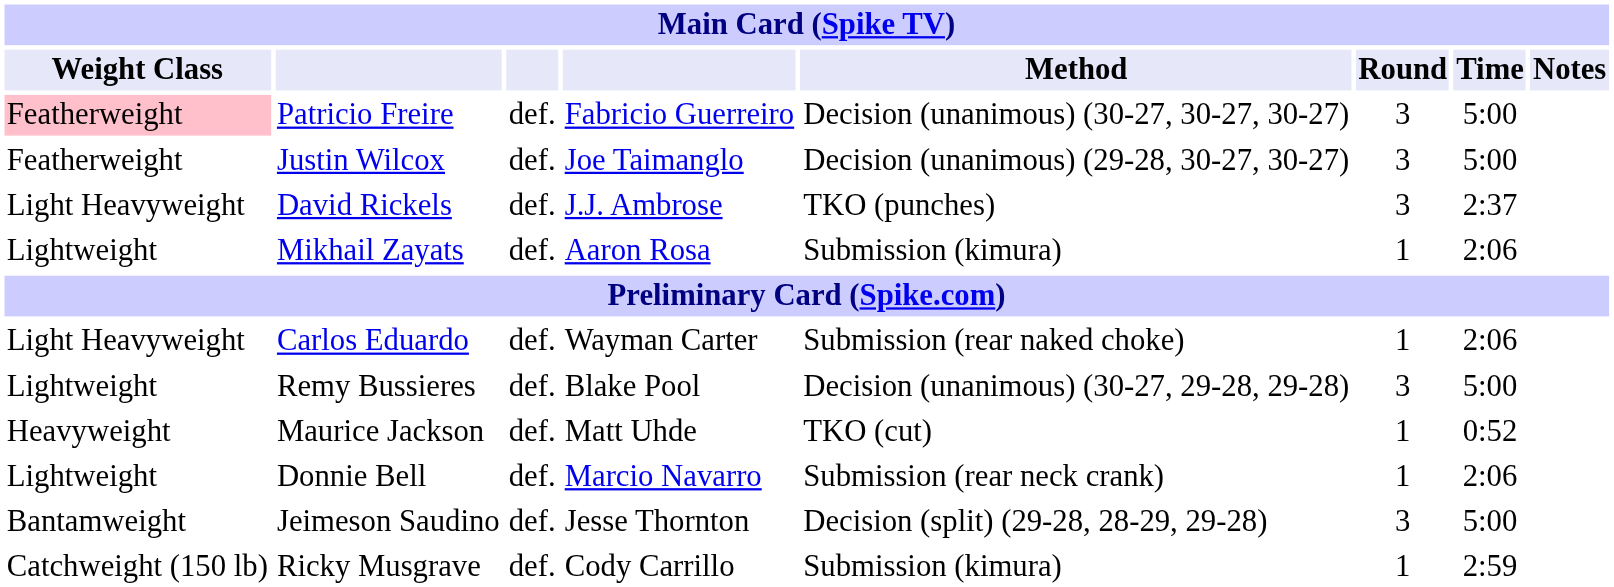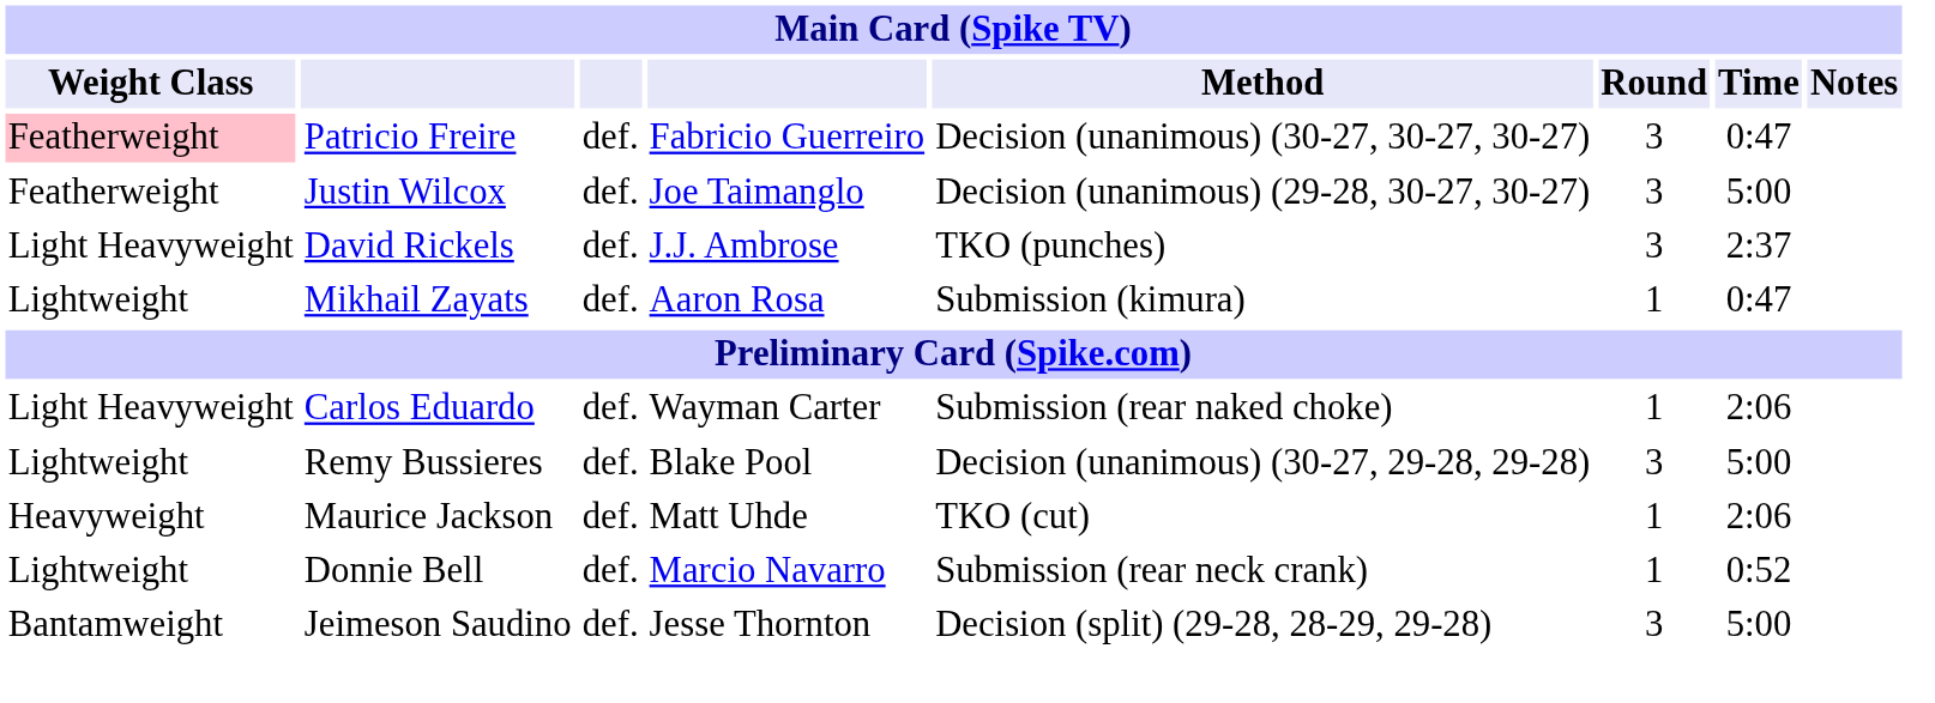Patricio Freire | Time: 5:00 -> 0:47
Mikhail Zayats | Time: 2:06 -> 0:47
Maurice Jackson | Time: 0:52 -> 2:06
Donnie Bell | Time: 2:06 -> 0:52
- row: Catchweight (150 lb) | Ricky Musgrave | def. | Cody Carrillo | Submission (kimura) | 1 | 2:59
